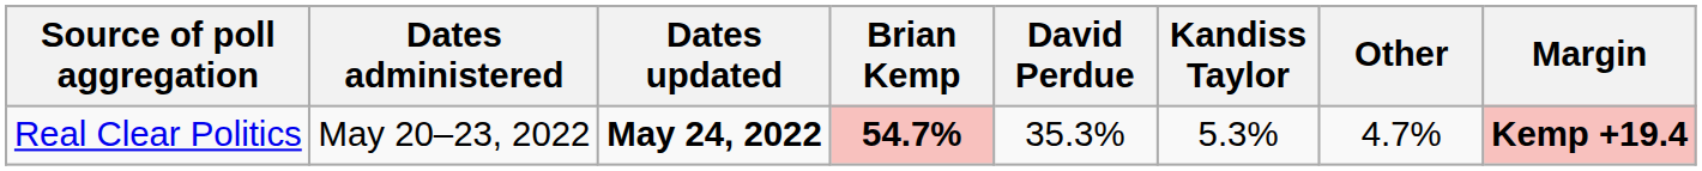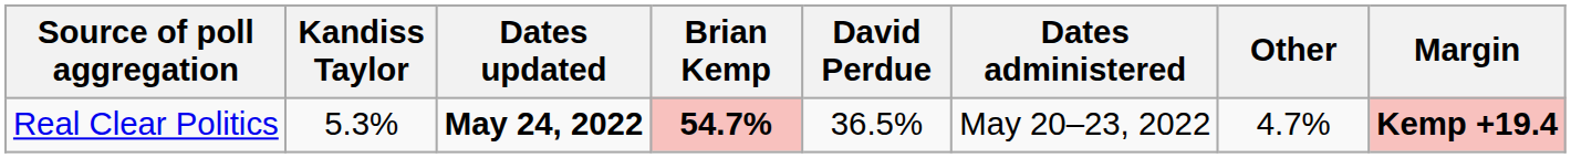columns swapped: Dates administered <-> Kandiss Taylor
Real Clear Politics | David Perdue: 35.3% -> 36.5%
